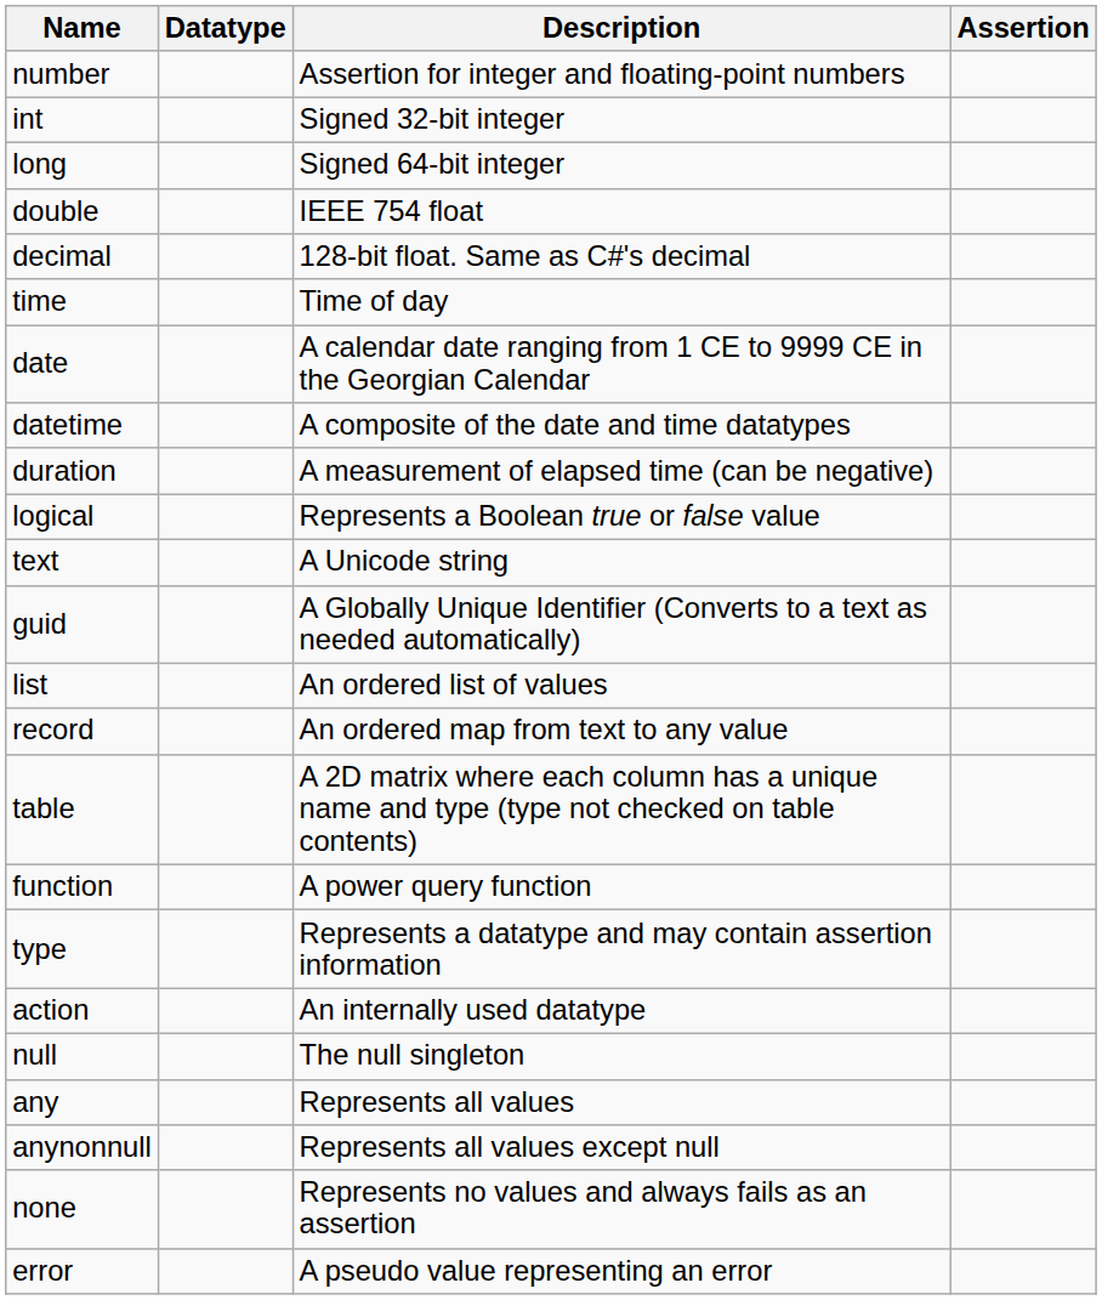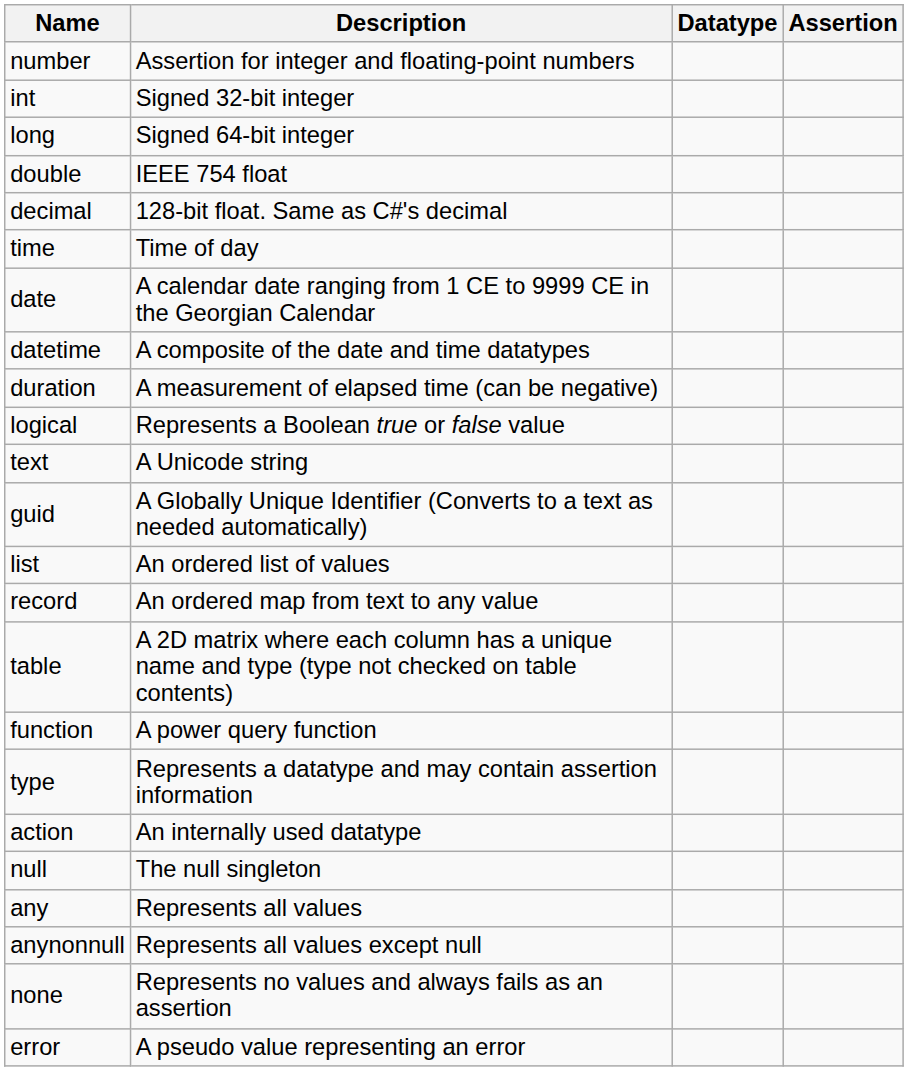columns swapped: Description <-> Datatype
